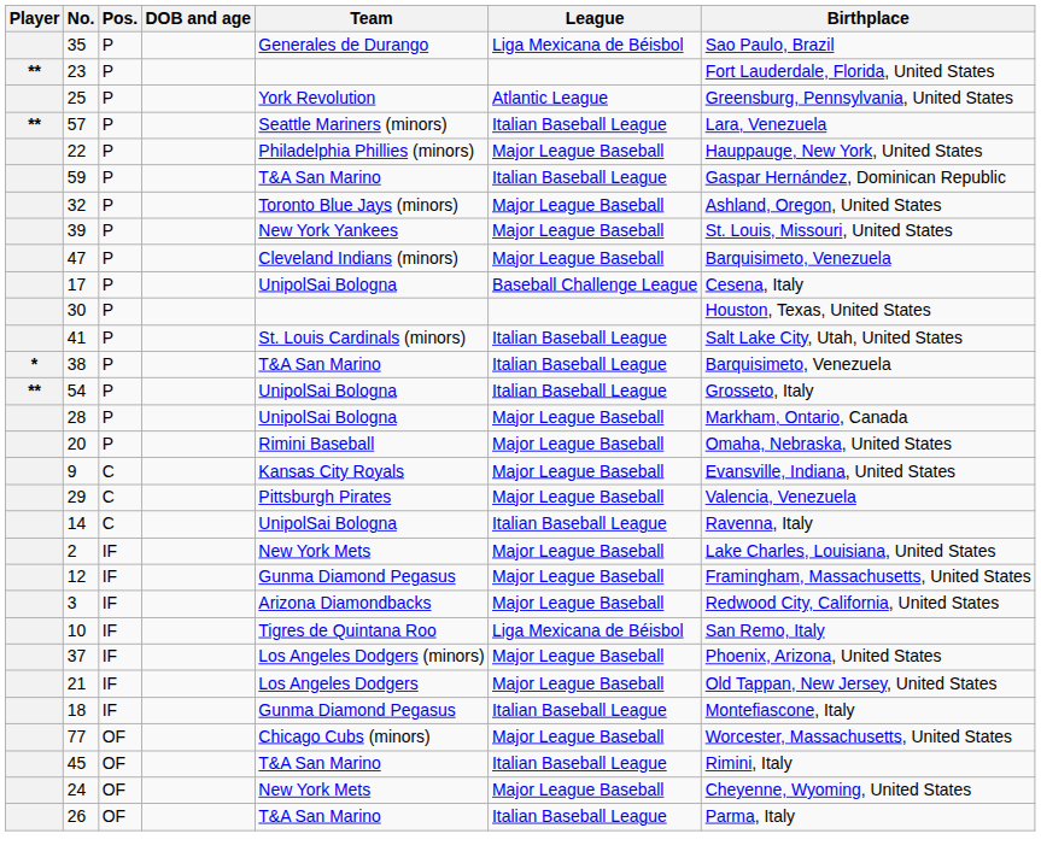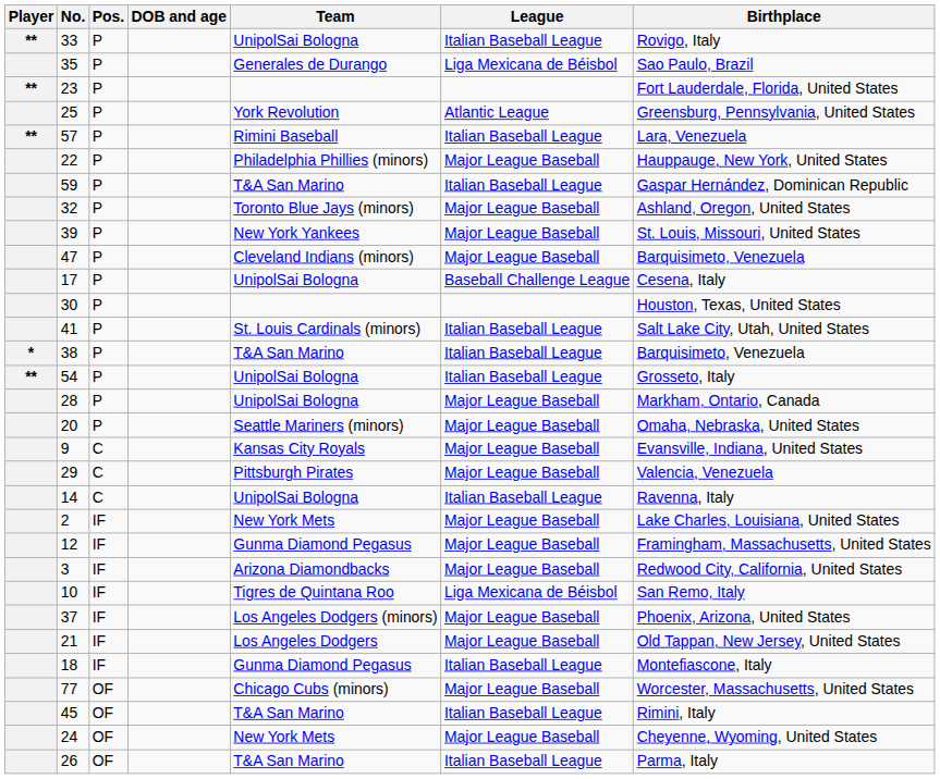+ row: ** | 33 | P | UnipolSai Bologna | Italian Baseball League | Rovigo, Italy
57 | Team: Seattle Mariners (minors) -> Rimini Baseball
20 | Team: Rimini Baseball -> Seattle Mariners (minors)
